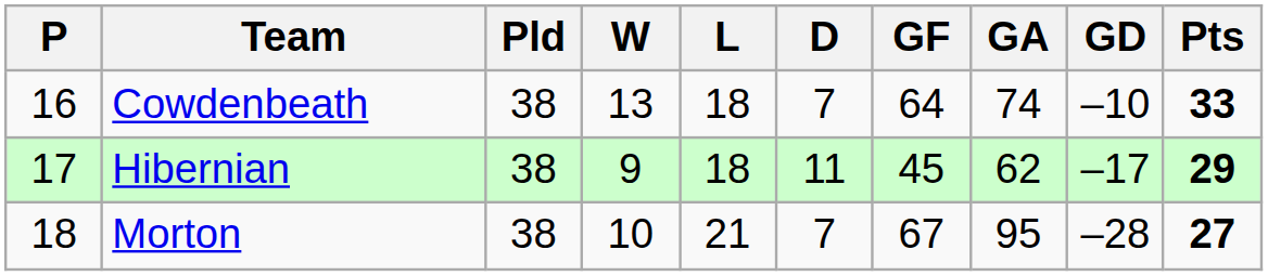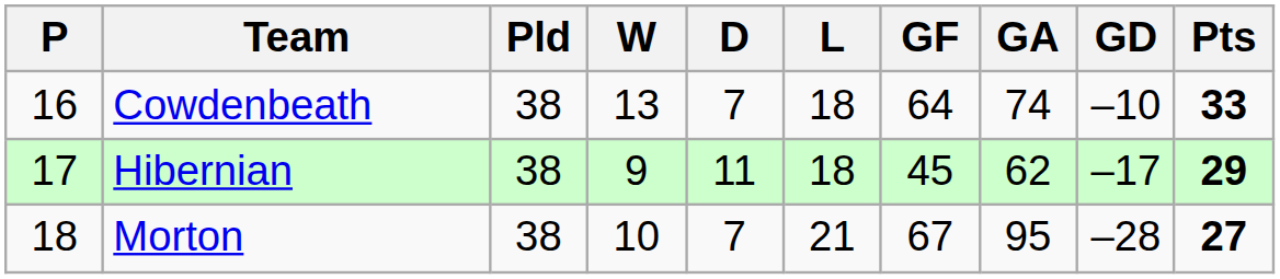columns swapped: D <-> L
